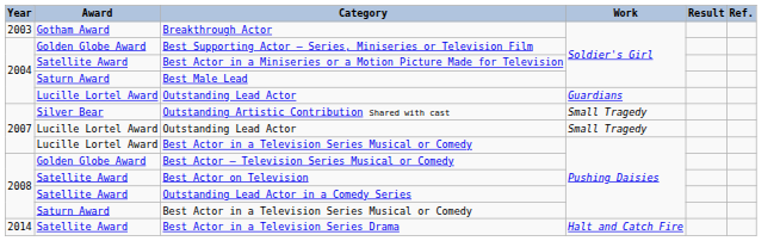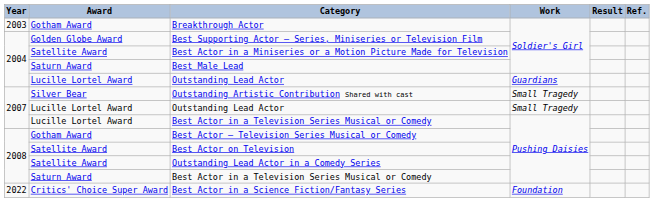Best Actor – Television Series Musical or Comedy | Award: Golden Globe Award -> Gotham Award
- row: 2014 | Satellite Award | Best Actor in a Television Series Drama | Halt and Catch Fire
+ row: 2022 | Critics' Choice Super Award | Best Actor in a Science Fiction/Fantasy Series | Foundation
